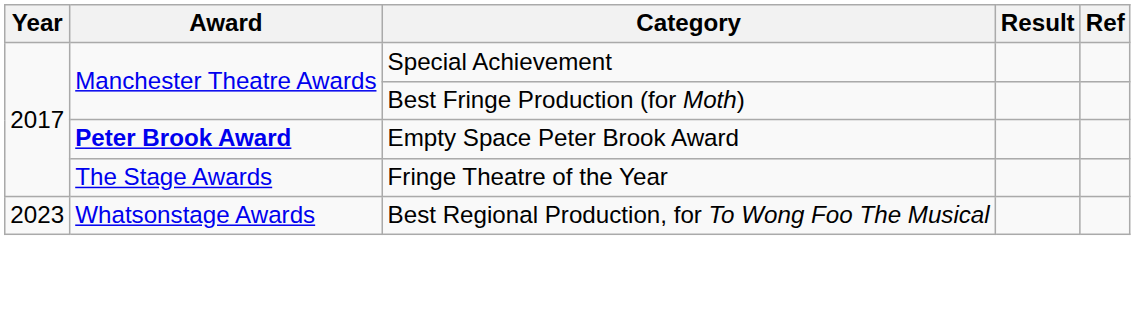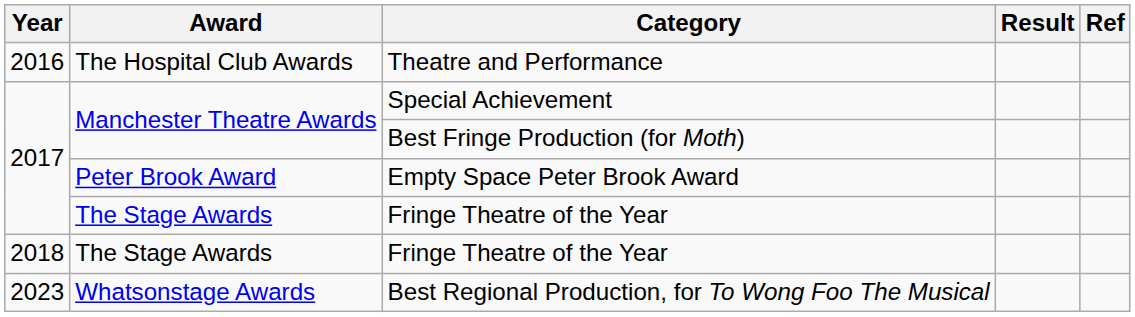+ row: 2016 | The Hospital Club Awards | Theatre and Performance
Empty Space Peter Brook Award | Award: bold -> normal
+ row: 2018 | The Stage Awards | Fringe Theatre of the Year
